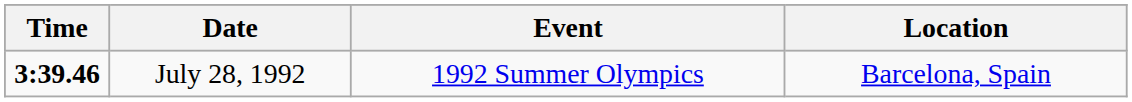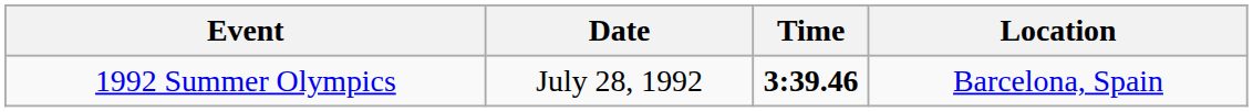columns swapped: Time <-> Event
